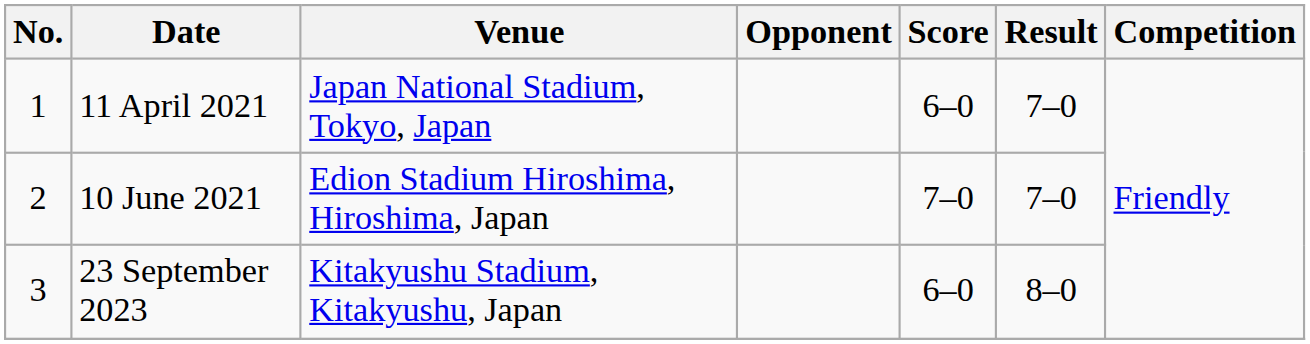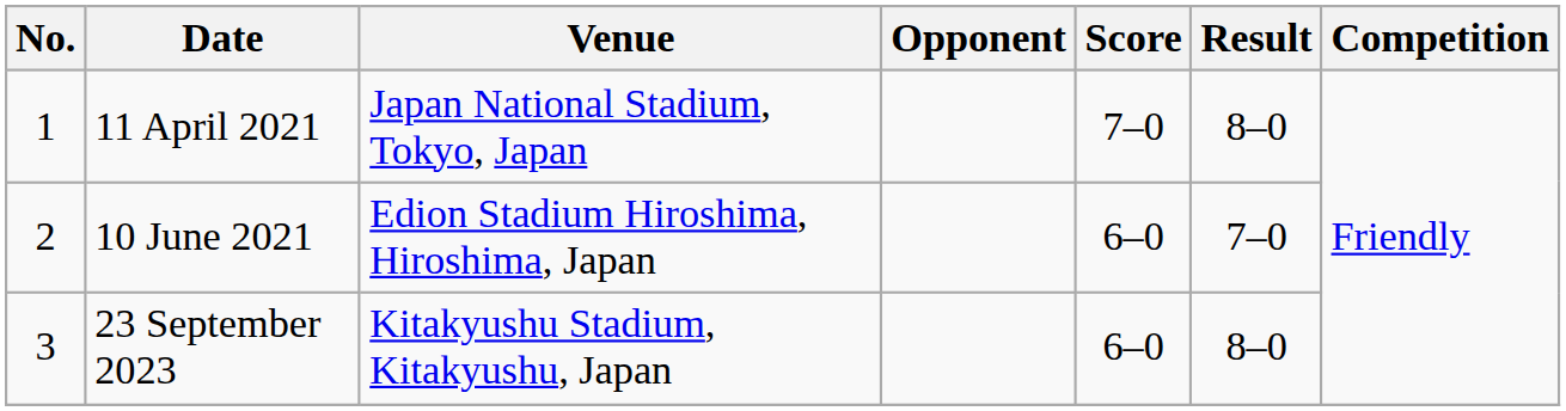11 April 2021 | Score: 6–0 -> 7–0
11 April 2021 | Result: 7–0 -> 8–0
10 June 2021 | Score: 7–0 -> 6–0
